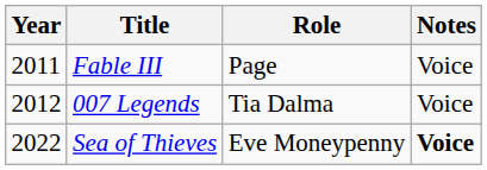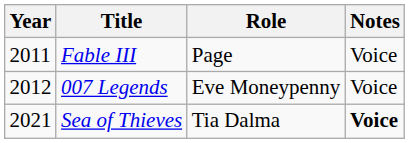007 Legends | Role: Tia Dalma -> Eve Moneypenny
Sea of Thieves | Year: 2022 -> 2021
Sea of Thieves | Role: Eve Moneypenny -> Tia Dalma
